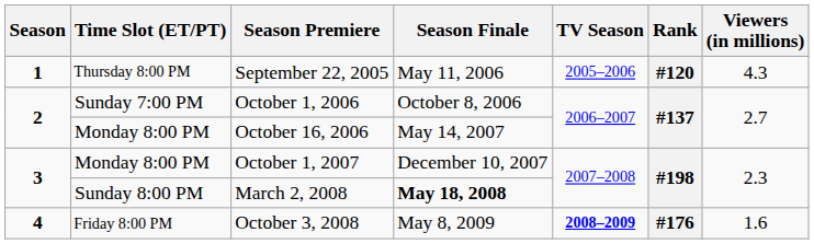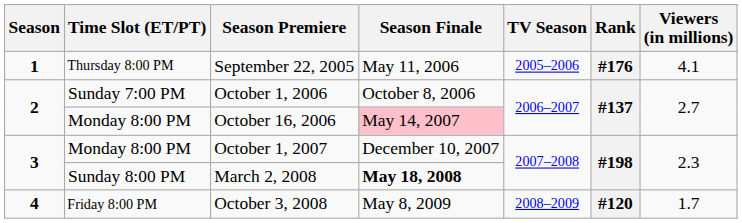September 22, 2005 | Rank: #120 -> #176
September 22, 2005 | Viewers (in millions): 4.3 -> 4.1
October 16, 2006 | Season Finale: no background -> pink background
October 3, 2008 | TV Season: bold -> normal
October 3, 2008 | Rank: #176 -> #120
October 3, 2008 | Viewers (in millions): 1.6 -> 1.7
